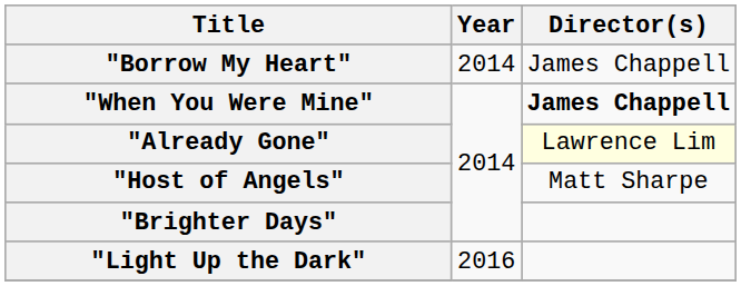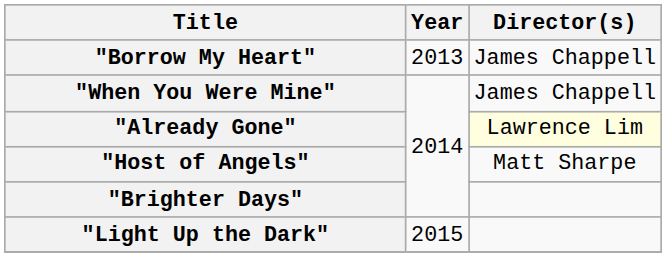"Borrow My Heart" | Year: 2014 -> 2013
"When You Were Mine" | Director(s): bold -> normal
"Light Up the Dark" | Year: 2016 -> 2015
